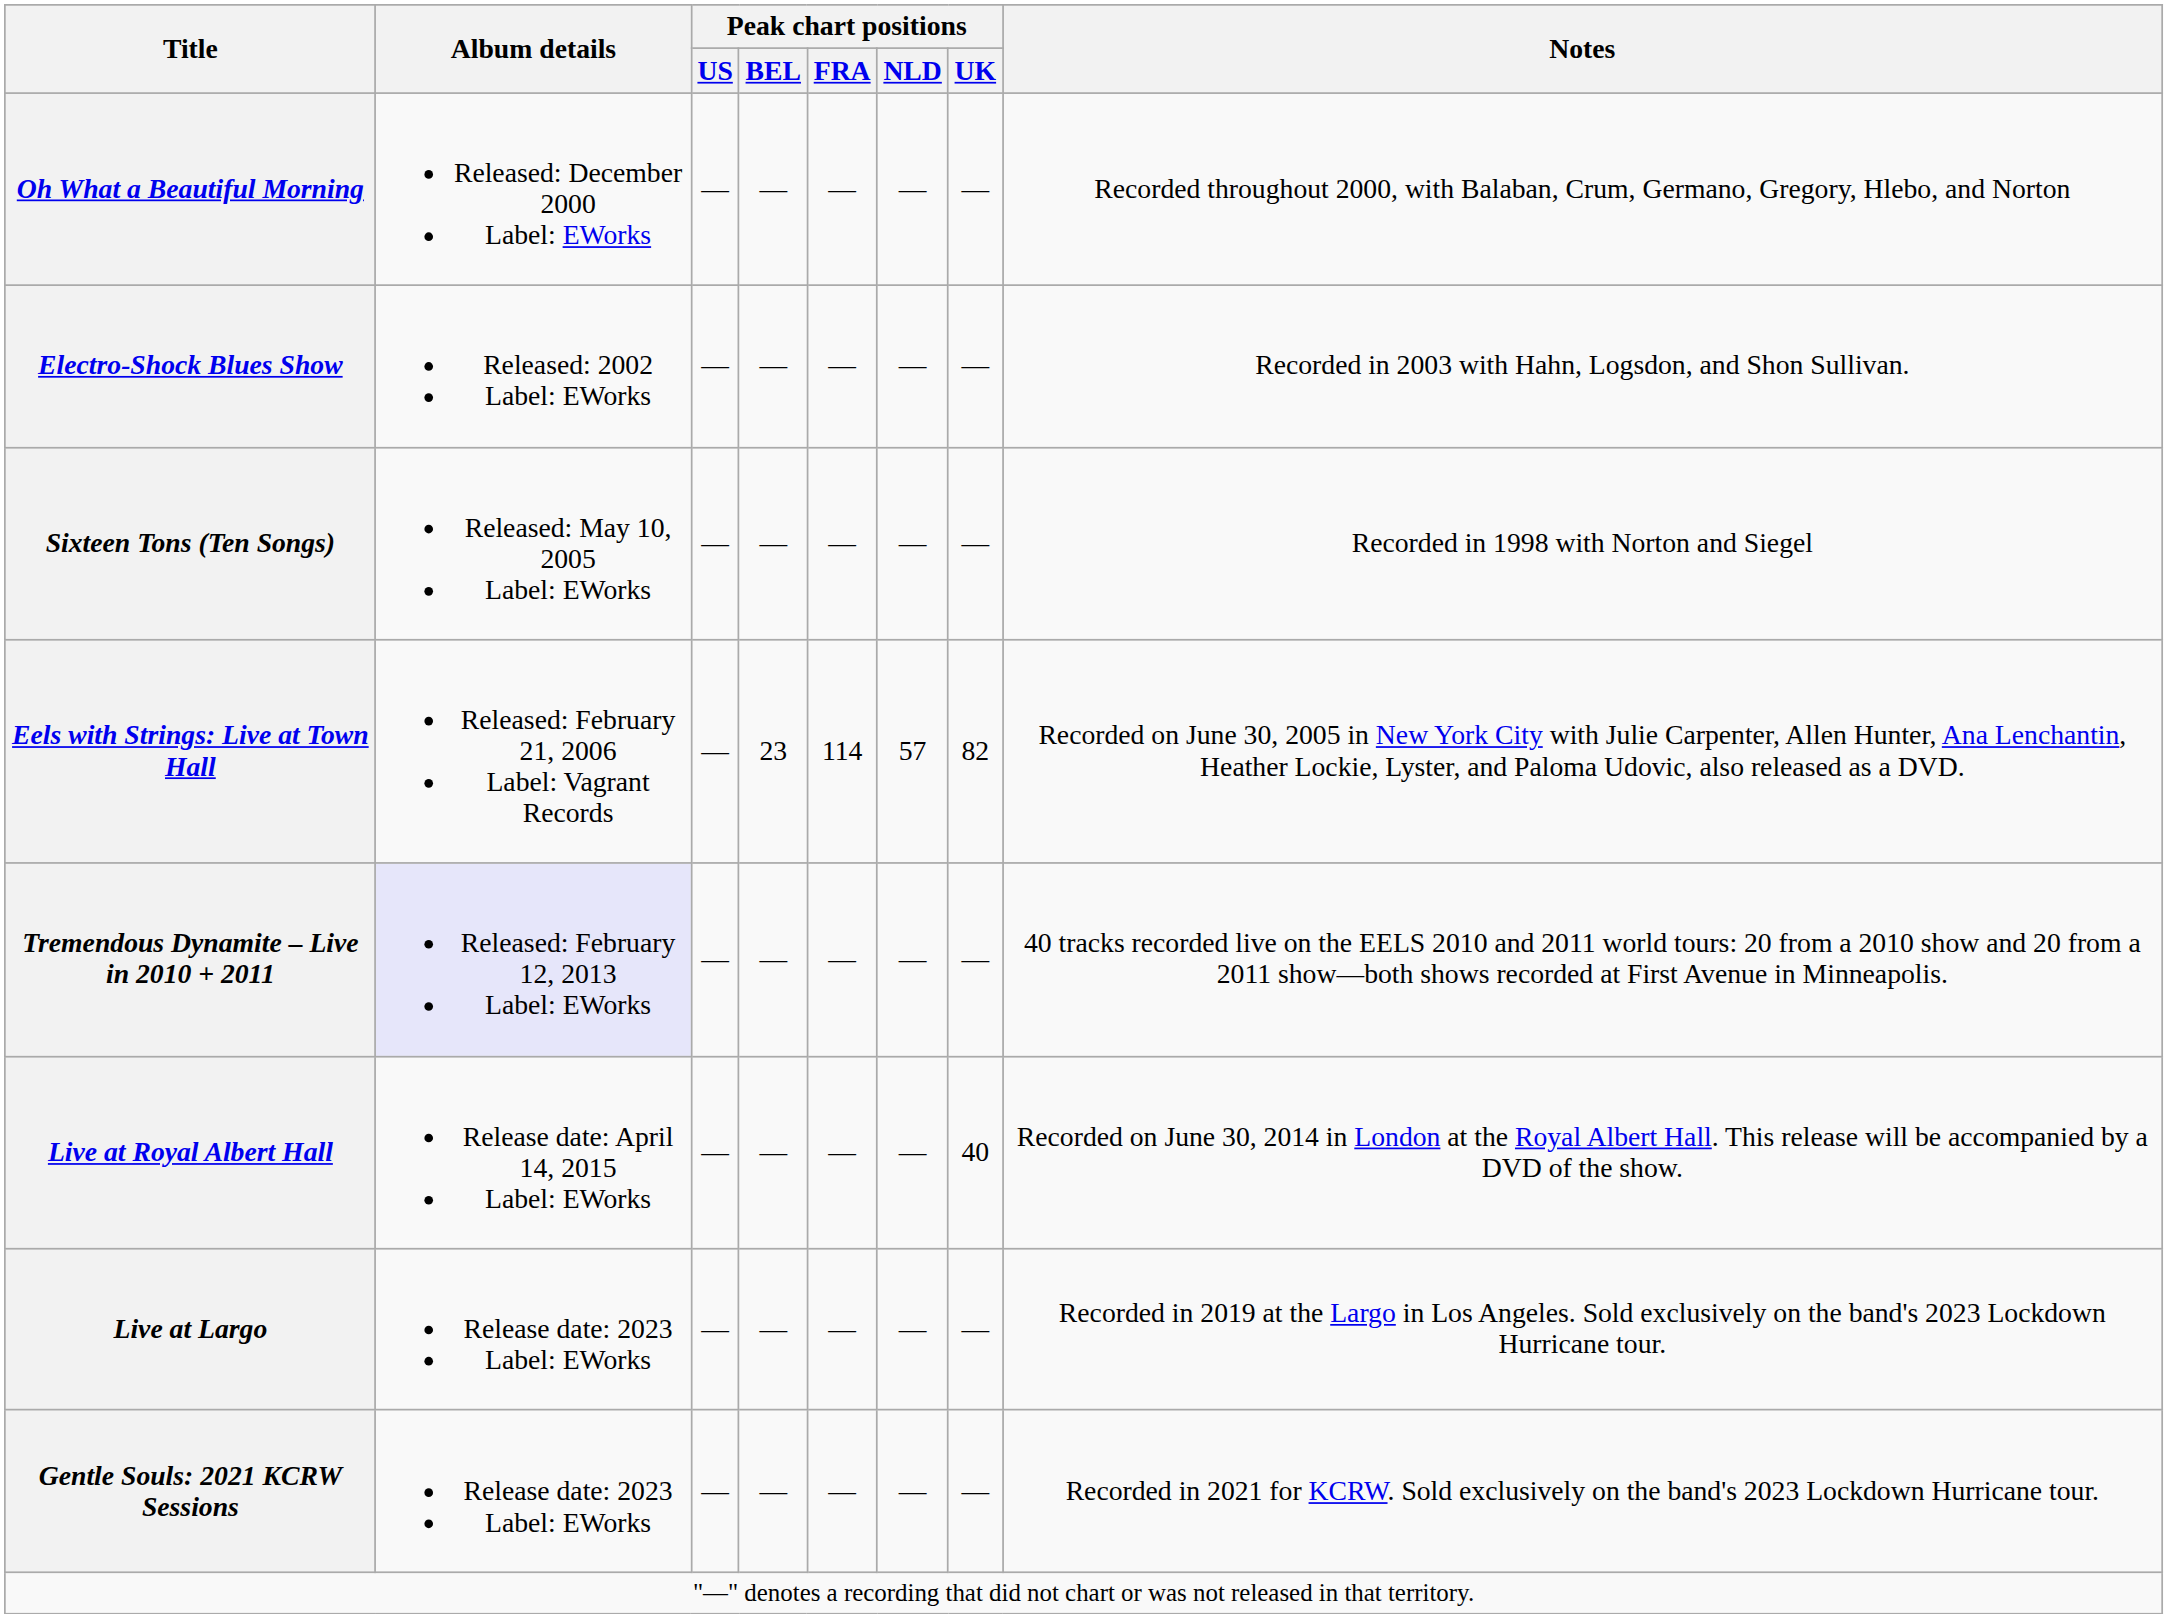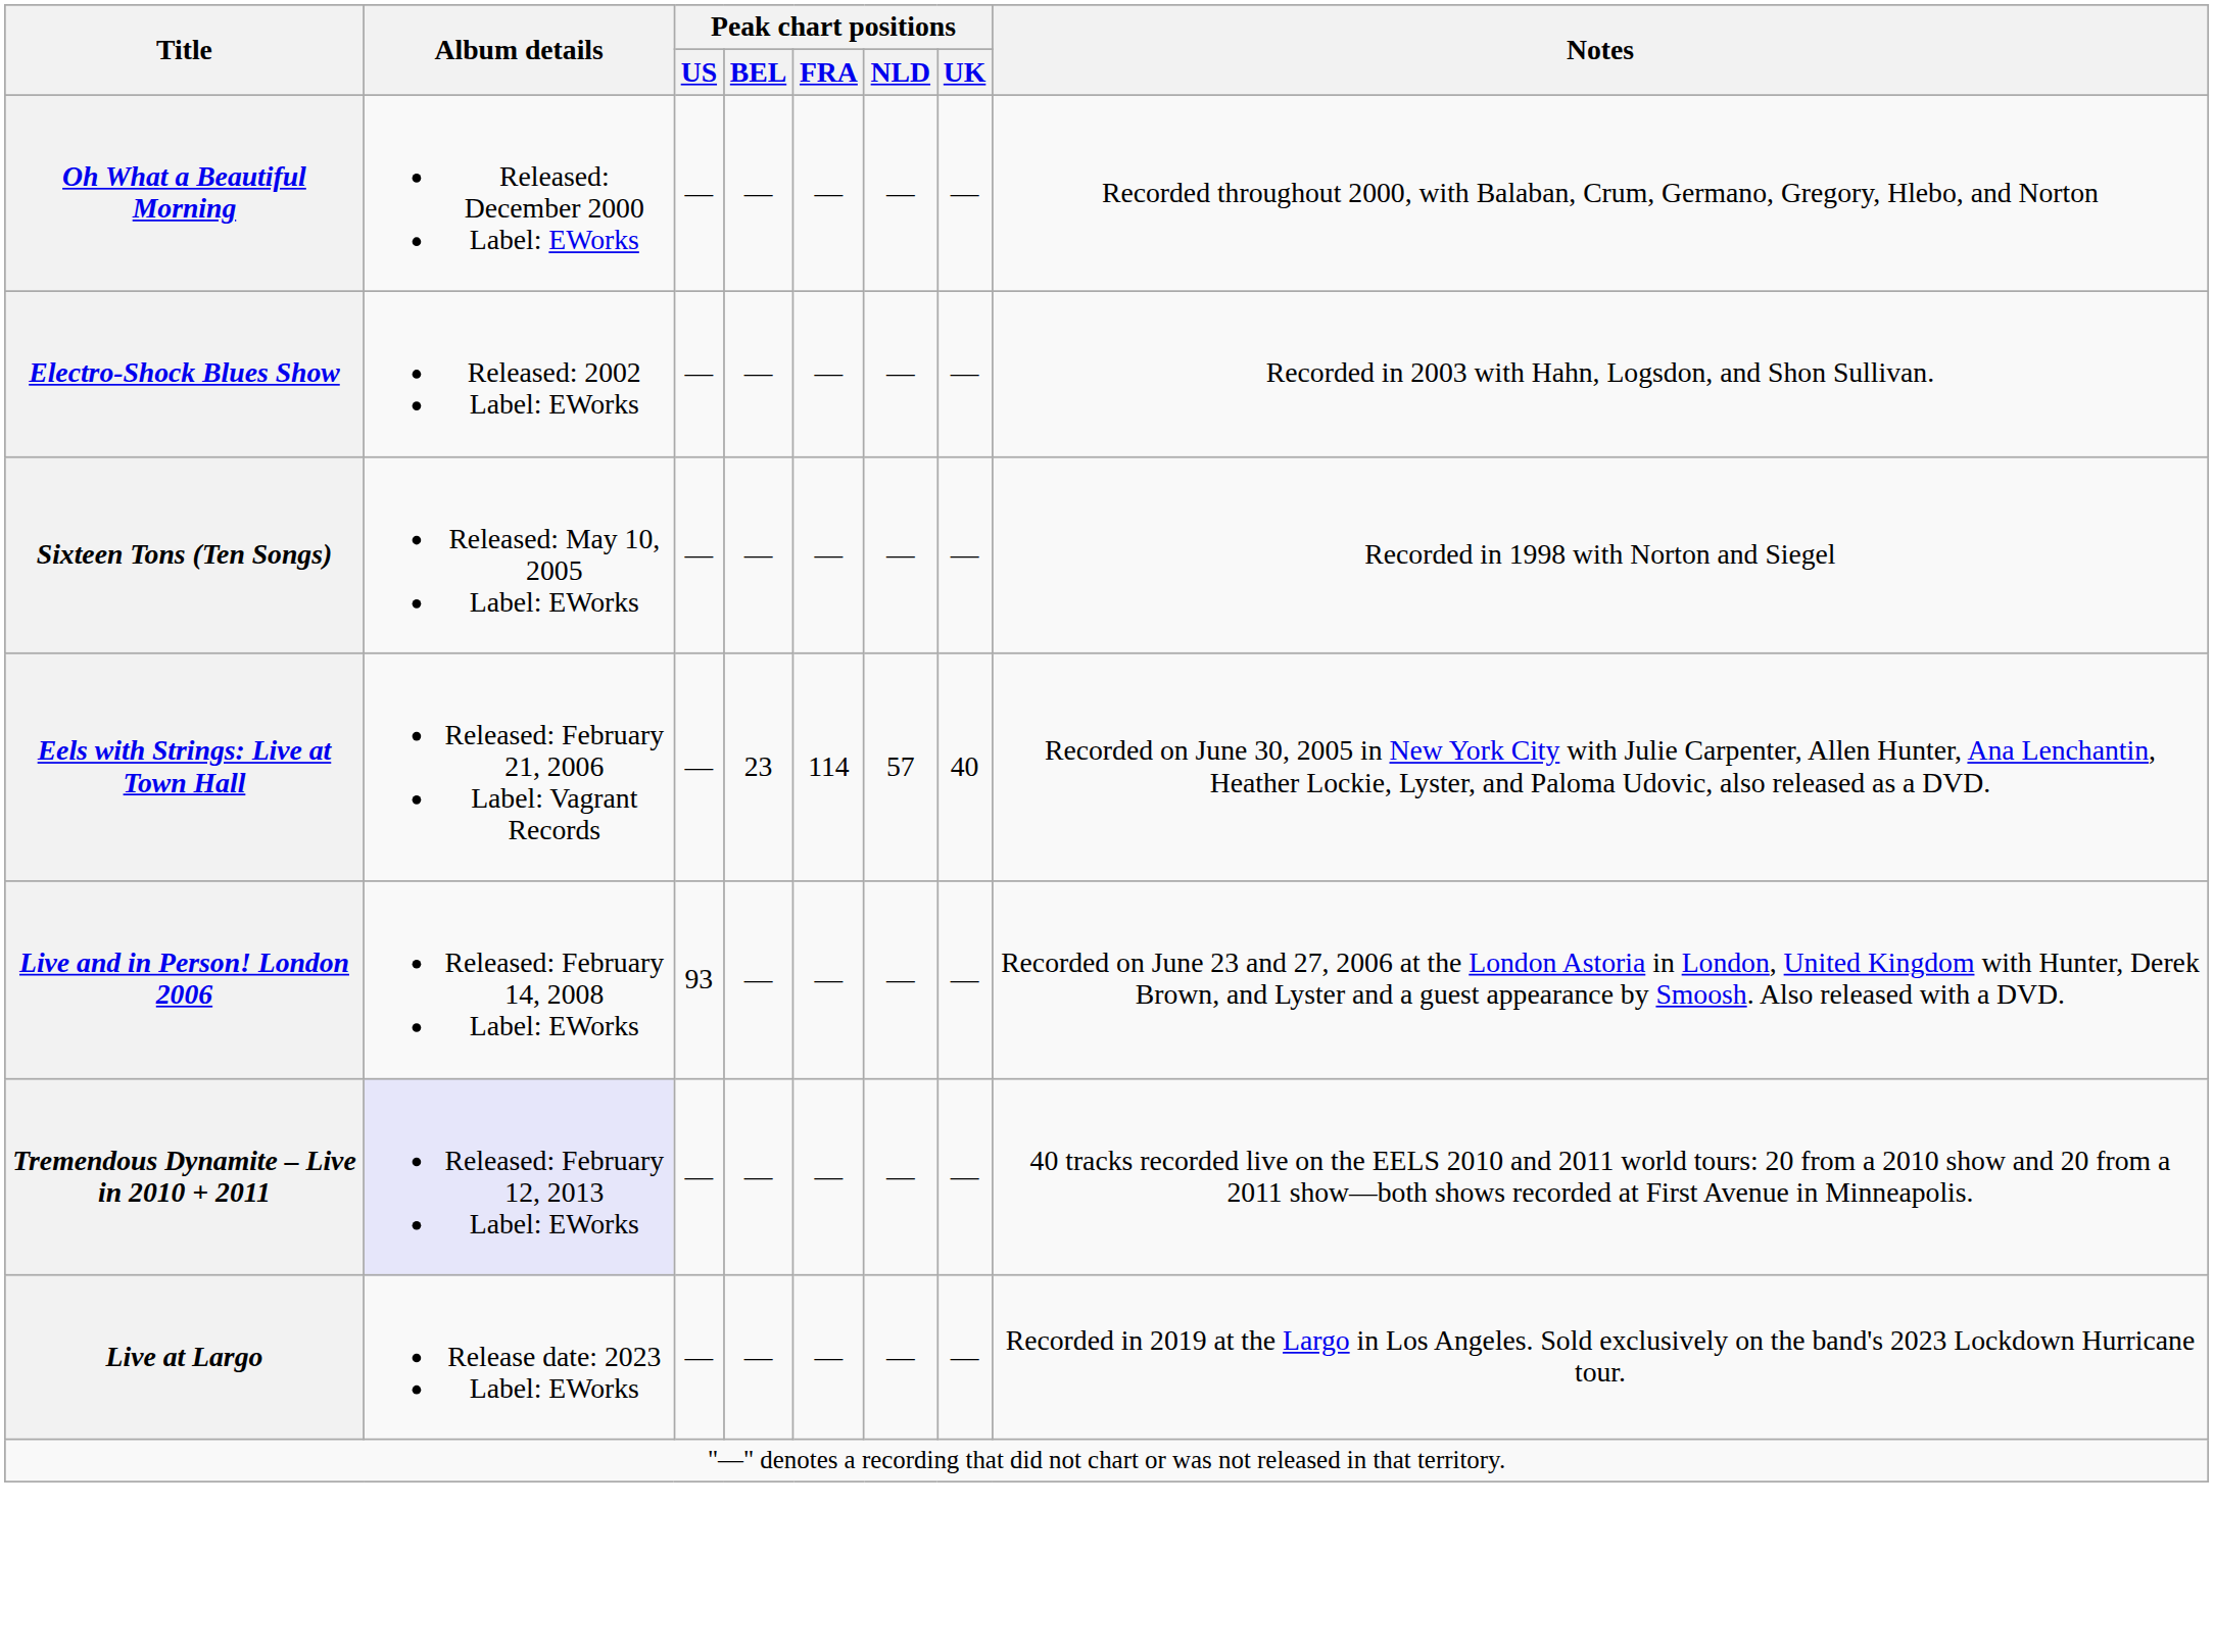Eels with Strings: Live at Town Hall | Peak chart positions / UK: 82 -> 40
+ row: Live and in Person! London 2006 | Released: February 14, 2008 Label: EWorks | 93 | — | — | — | — | Recorded on June 23 and 27, 2006 at the London Astoria in London, United Kingdom with Hunter, Derek Brown, and Lyster and a guest appearance by Smoosh. Also released with a DVD.
- row: Live at Royal Albert Hall | Release date: April 14, 2015 Label: EWorks | — | — | — | — | 40 | Recorded on June 30, 2014 in London at the Royal Albert Hall. This release will be accompanied by a DVD of the show.
- row: Gentle Souls: 2021 KCRW Sessions | Release date: 2023 Label: EWorks | — | — | — | — | — | Recorded in 2021 for KCRW. Sold exclusively on the band's 2023 Lockdown Hurricane tour.
